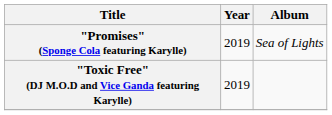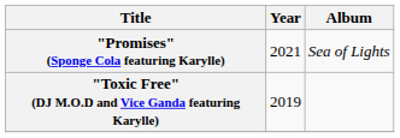"Promises" (Sponge Cola featuring Karylle) | Year: 2019 -> 2021
